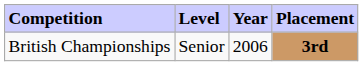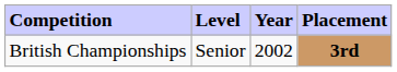British Championships | Year: 2006 -> 2002
